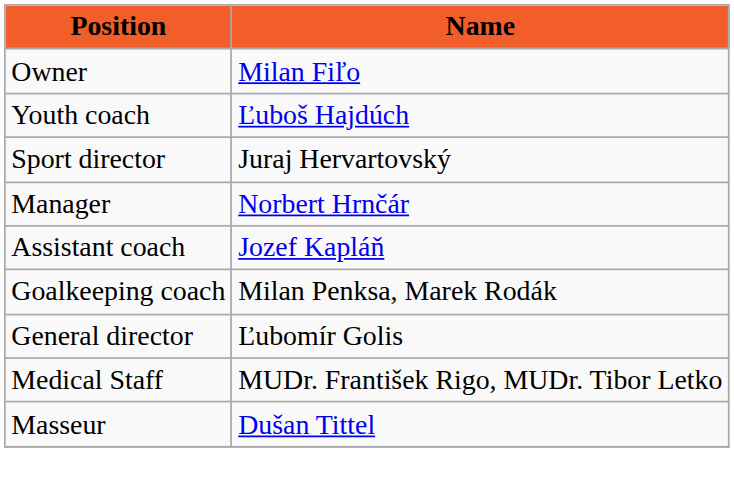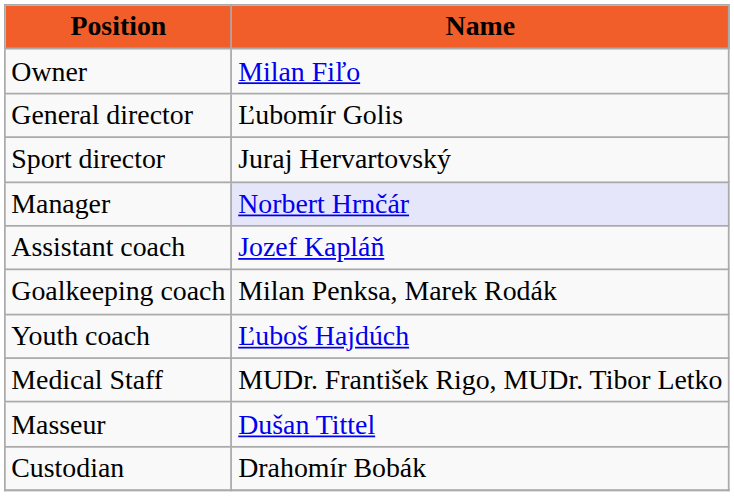rows swapped: General director <-> Youth coach
Manager | Name: no background -> lavender background
+ row: Custodian | Drahomír Bobák
